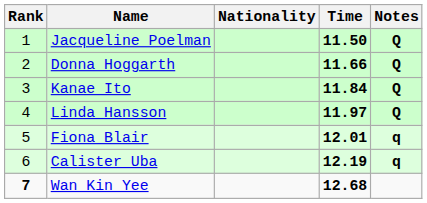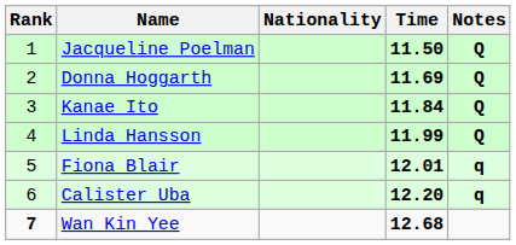Donna Hoggarth | Time: 11.66 -> 11.69
Linda Hansson | Time: 11.97 -> 11.99
Calister Uba | Time: 12.19 -> 12.20
